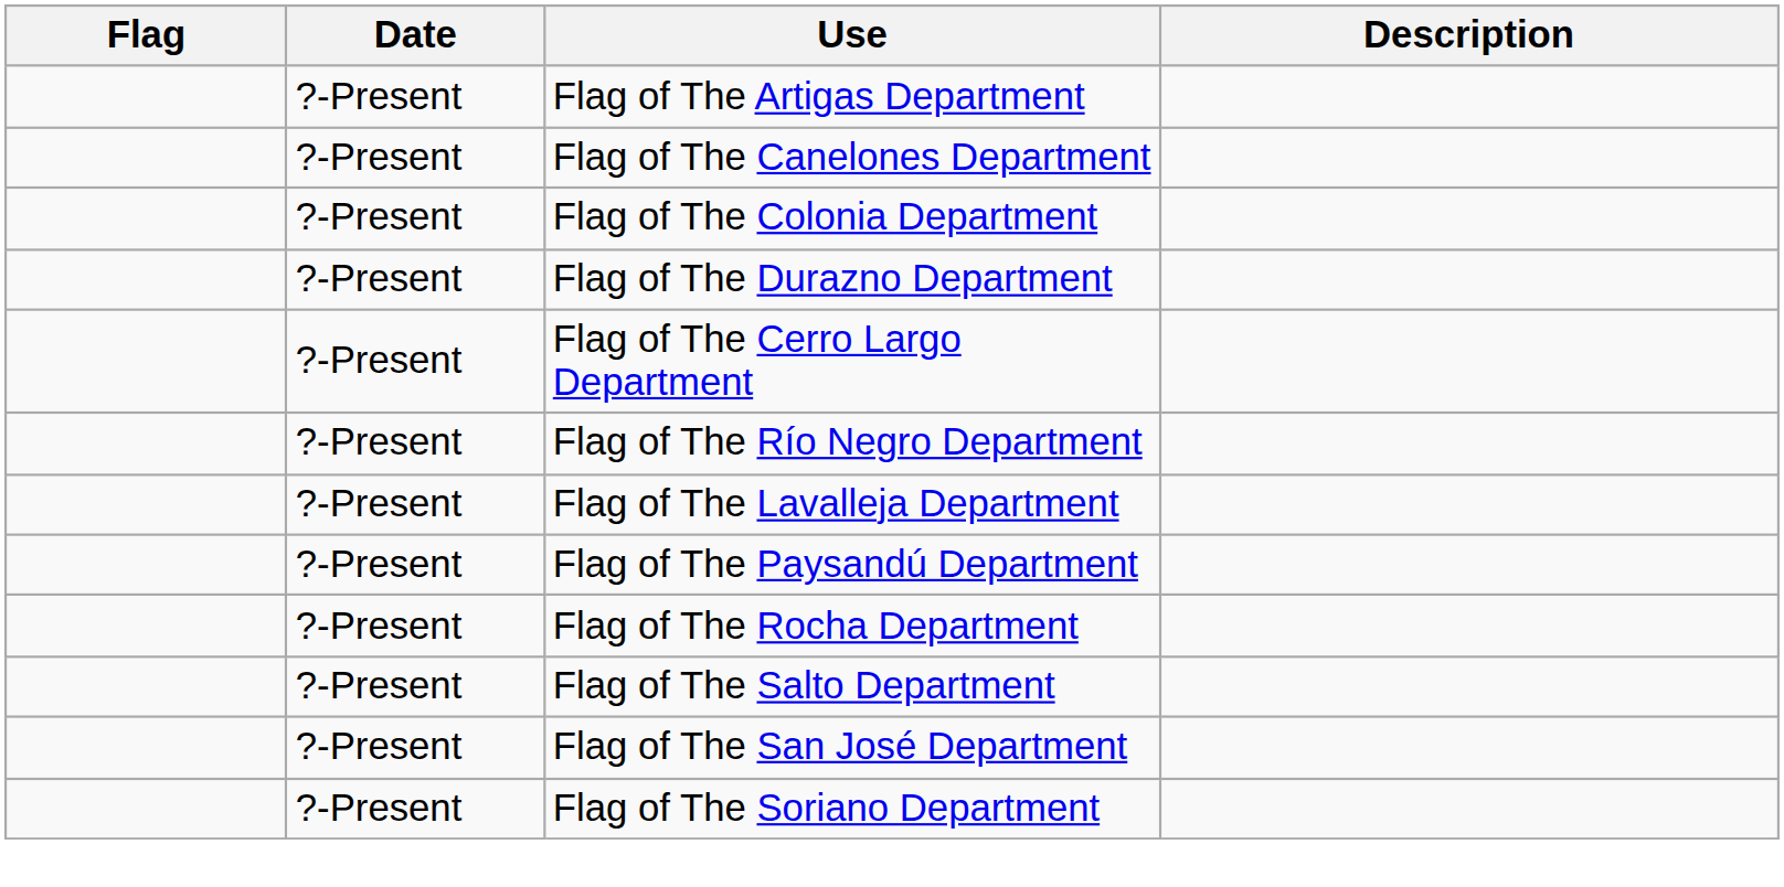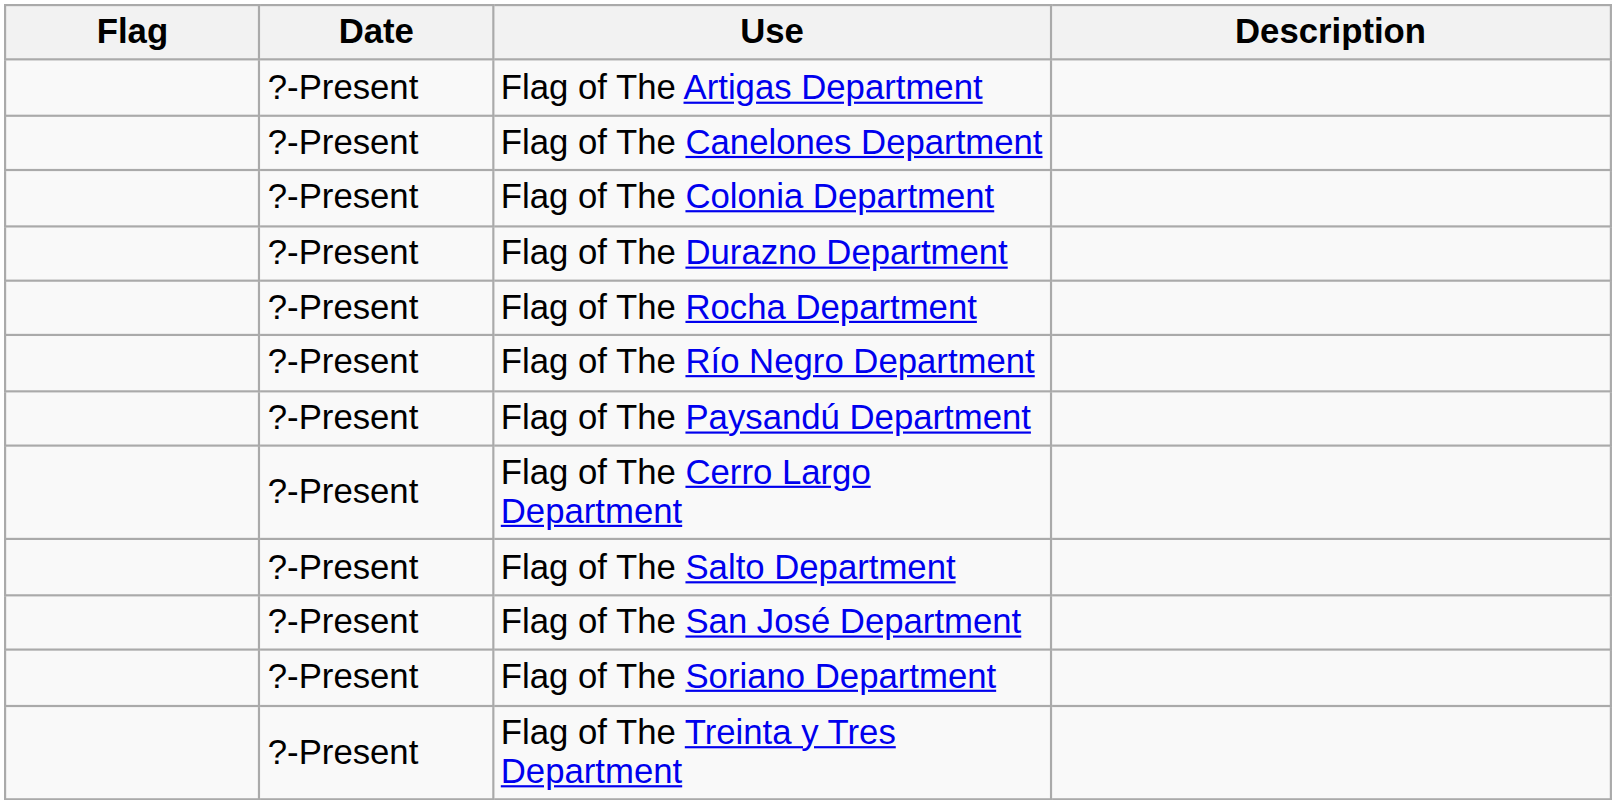rows swapped: Flag of The Cerro Largo Department <-> Flag of The Rocha Department
- row: ?-Present | Flag of The Lavalleja Department
+ row: ?-Present | Flag of The Treinta y Tres Department
